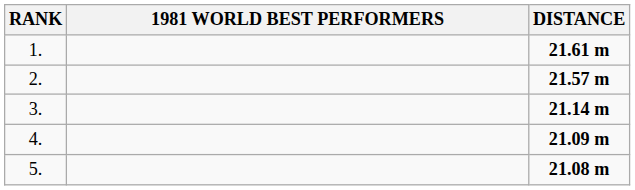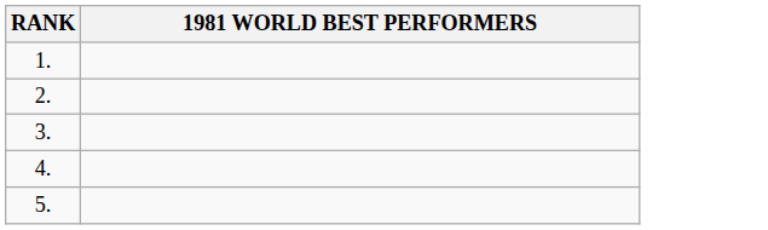- column: DISTANCE | 21.61 m | 21.57 m | 21.14 m | 21.09 m | 21.08 m
